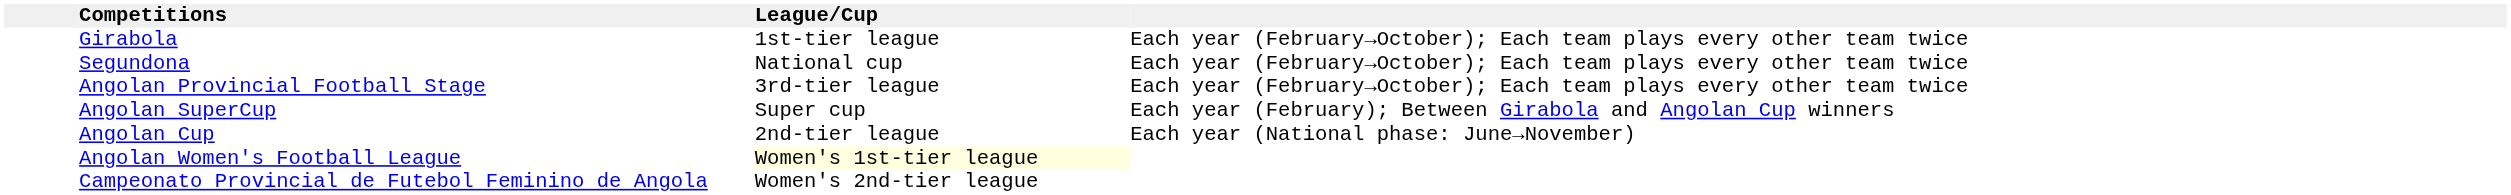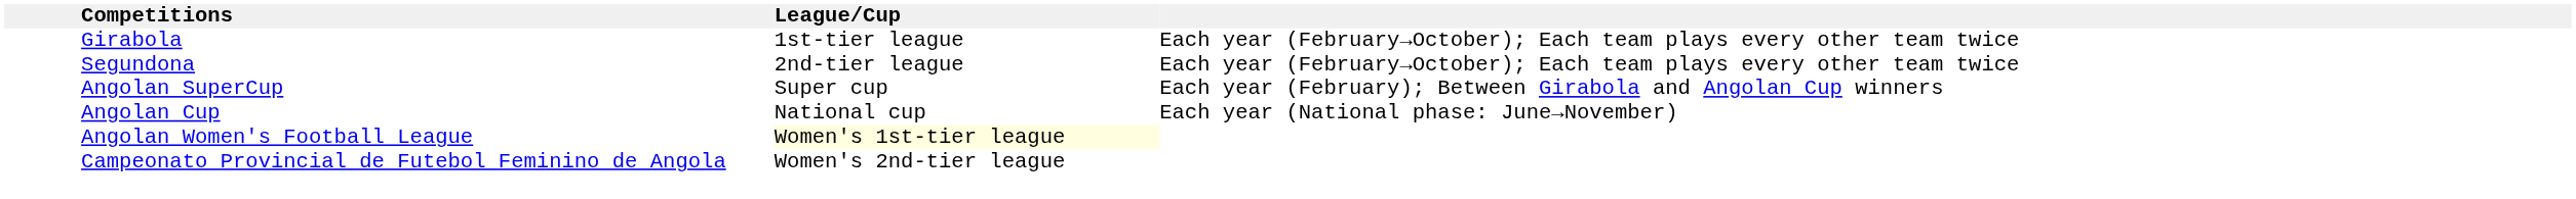Segundona | League/Cup: National cup -> 2nd-tier league
- row: Angolan Provincial Football Stage | 3rd-tier league | Each year (February→October); Each team plays every other team twice
Angolan Cup | League/Cup: 2nd-tier league -> National cup
